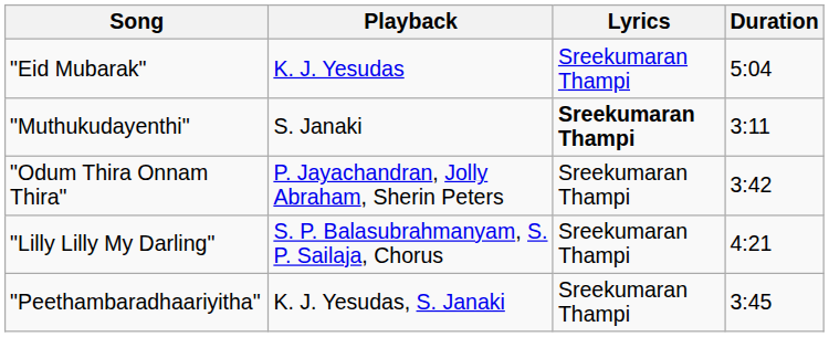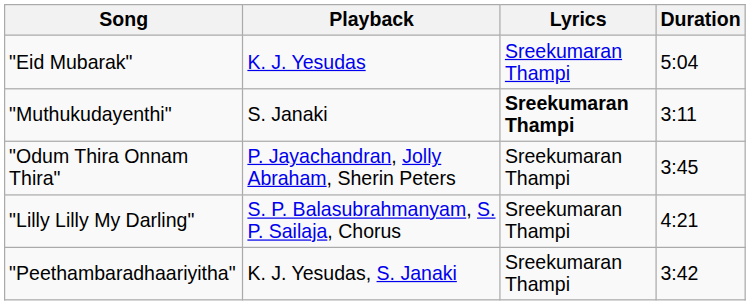"Odum Thira Onnam Thira" | Duration: 3:42 -> 3:45
"Peethambaradhaariyitha" | Duration: 3:45 -> 3:42
